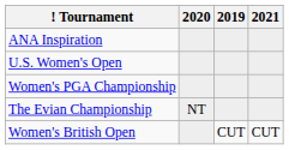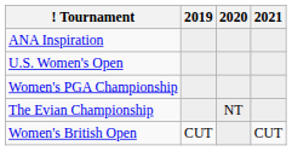columns swapped: 2019 <-> 2020
